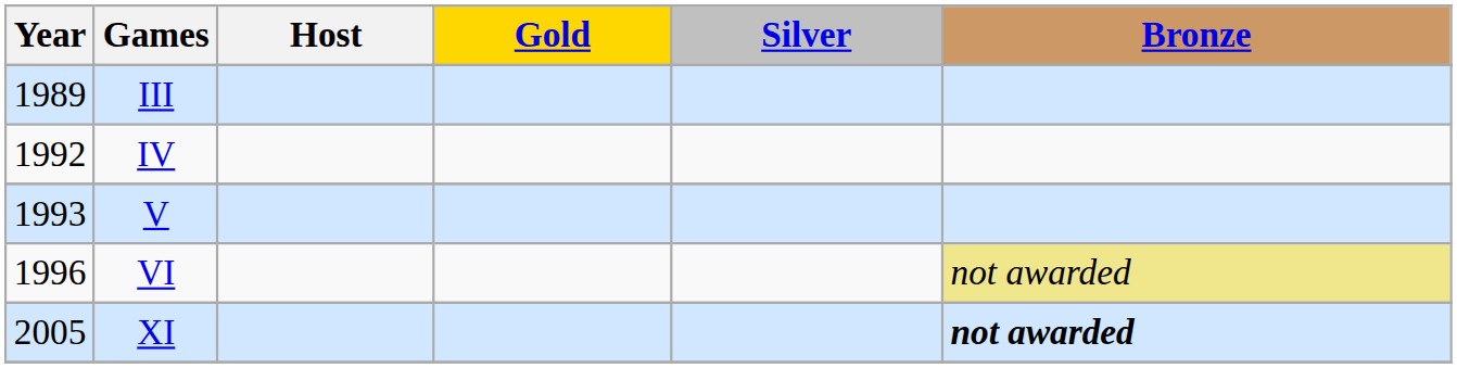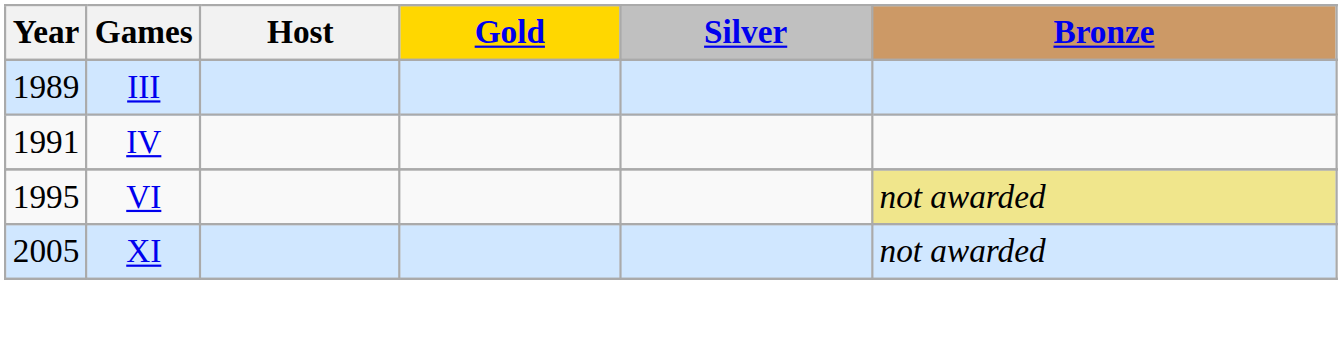IV | Year: 1992 -> 1991
- row: 1993 | V
VI | Year: 1996 -> 1995
XI | Bronze: bold -> normal
